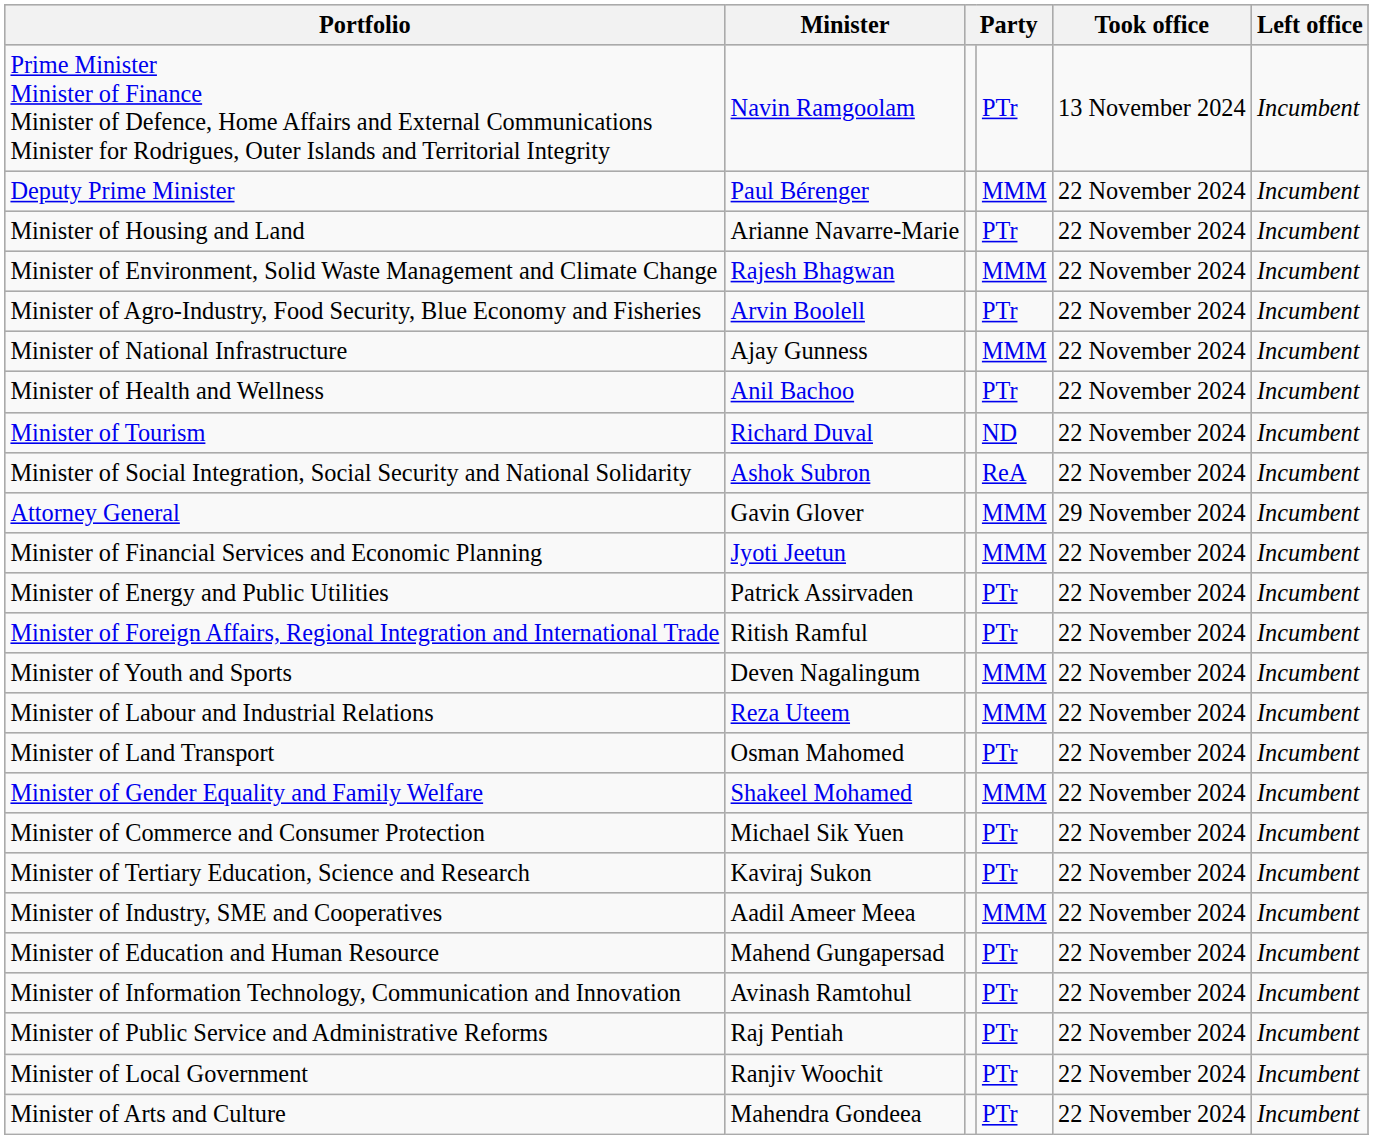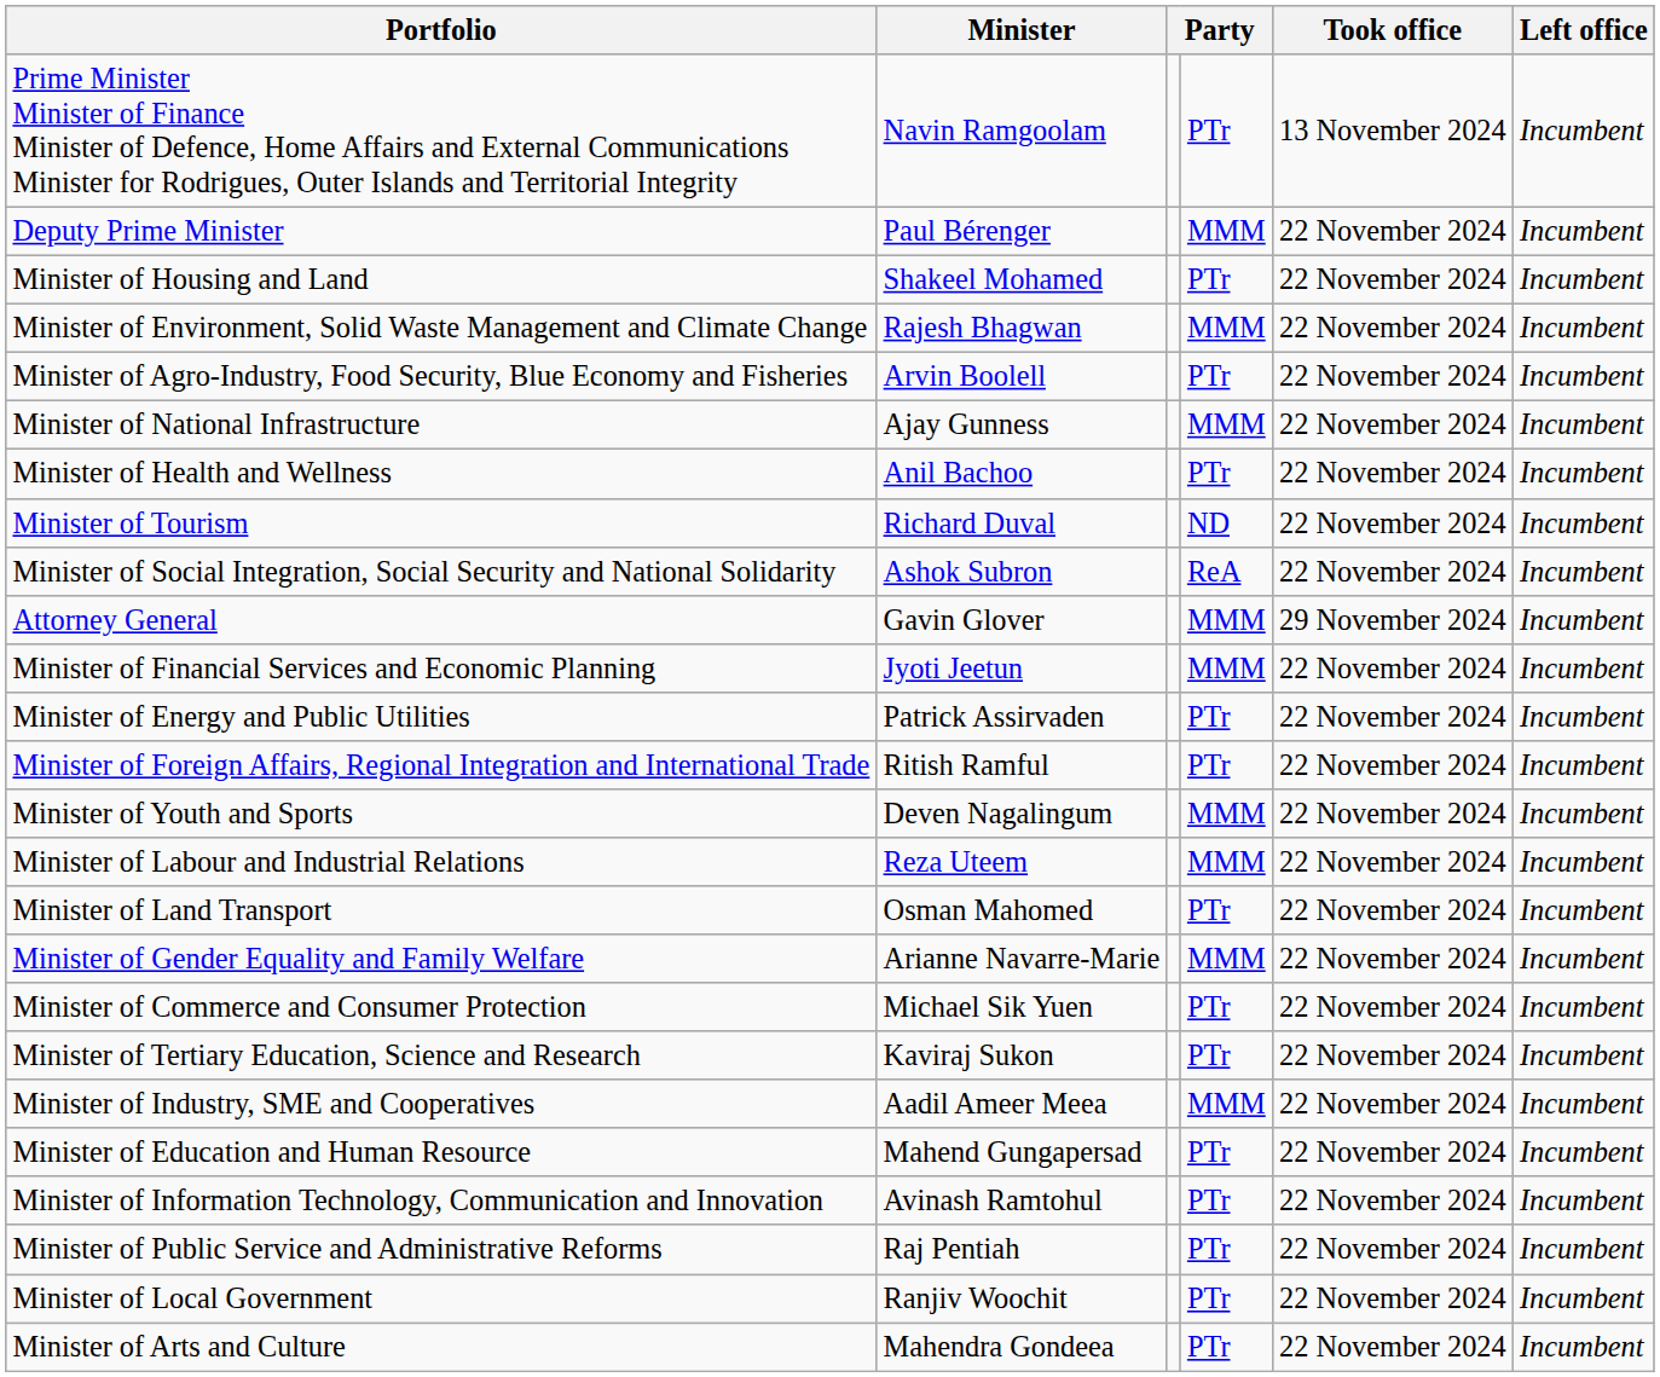Minister of Housing and Land | Minister: Arianne Navarre-Marie -> Shakeel Mohamed
Minister of Gender Equality and Family Welfare | Minister: Shakeel Mohamed -> Arianne Navarre-Marie
